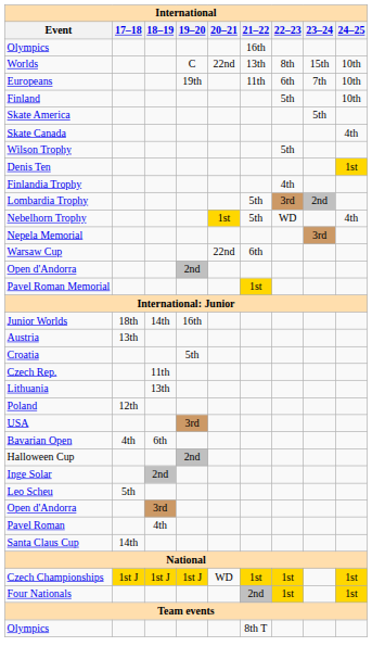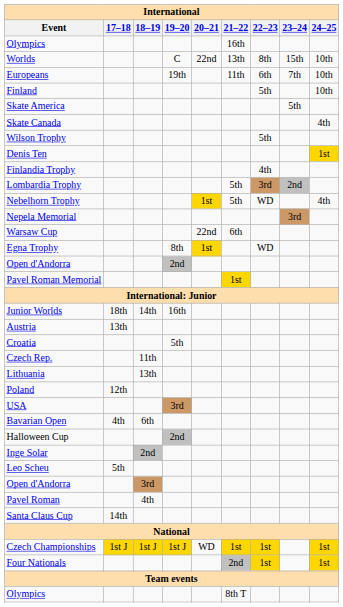+ row: Egna Trophy | 8th | 1st | WD
